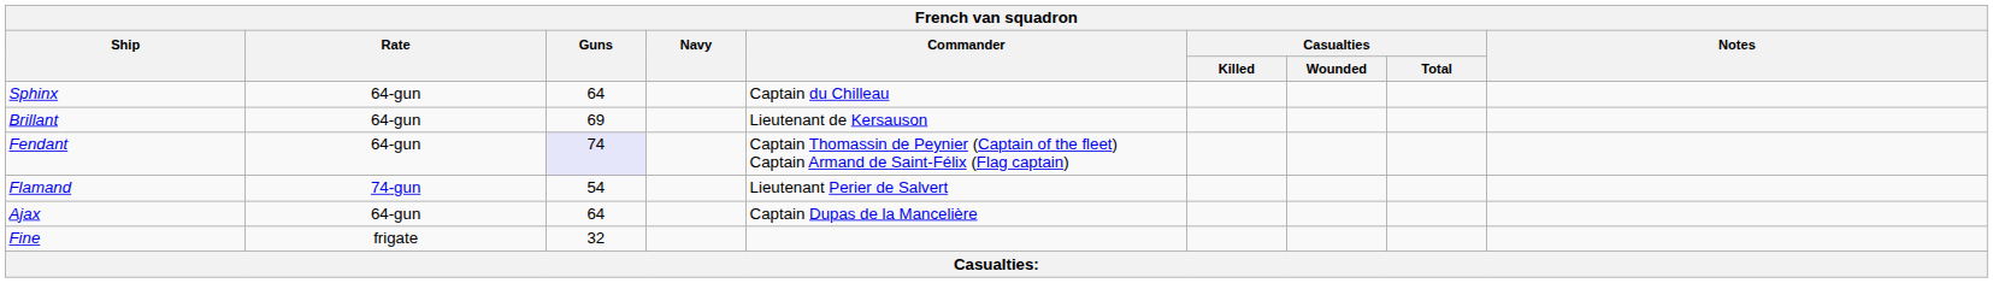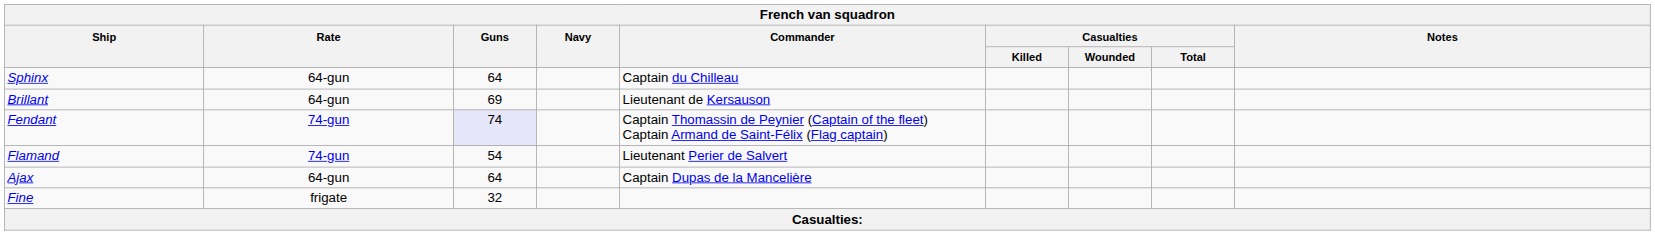Fendant | Rate: 64-gun -> 74-gun
